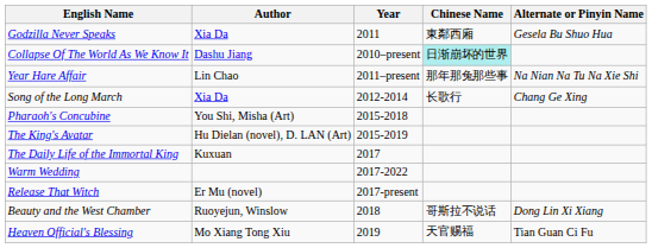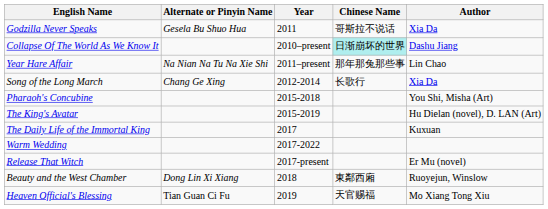columns swapped: Alternate or Pinyin Name <-> Author
Godzilla Never Speaks | Chinese Name: 東鄰西廂 -> 哥斯拉不说话
Beauty and the West Chamber | Chinese Name: 哥斯拉不说话 -> 東鄰西廂
